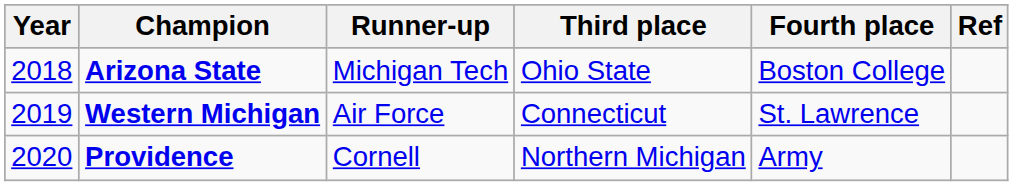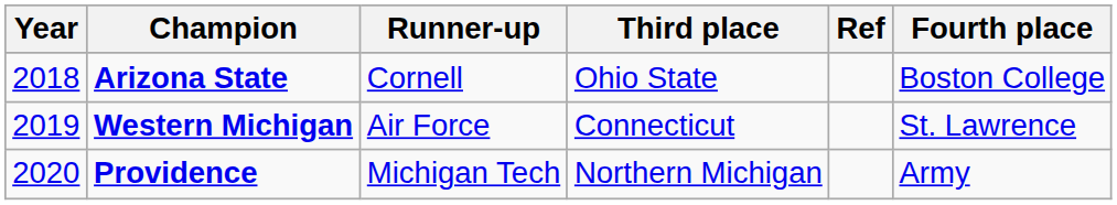columns swapped: Fourth place <-> Ref
Arizona State | Runner-up: Michigan Tech -> Cornell
Providence | Runner-up: Cornell -> Michigan Tech
